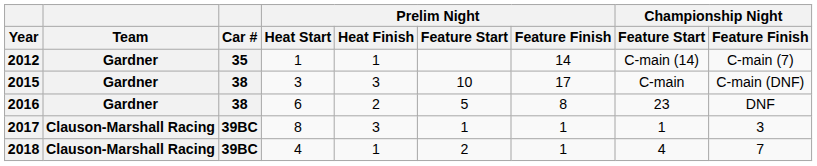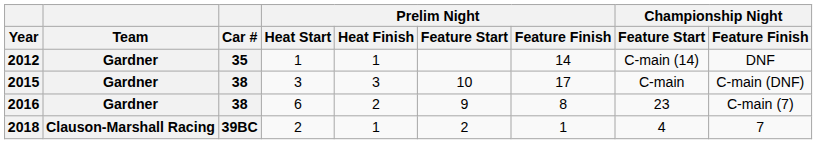2012 | Championship Night / Feature Finish: C-main (7) -> DNF
2016 | Prelim Night / Feature Start: 5 -> 9
2016 | Championship Night / Feature Finish: DNF -> C-main (7)
- row: 2017 | Clauson-Marshall Racing | 39BC | 8 | 3 | 1 | 1 | 1 | 3
2018 | Prelim Night / Heat Start: 4 -> 2
